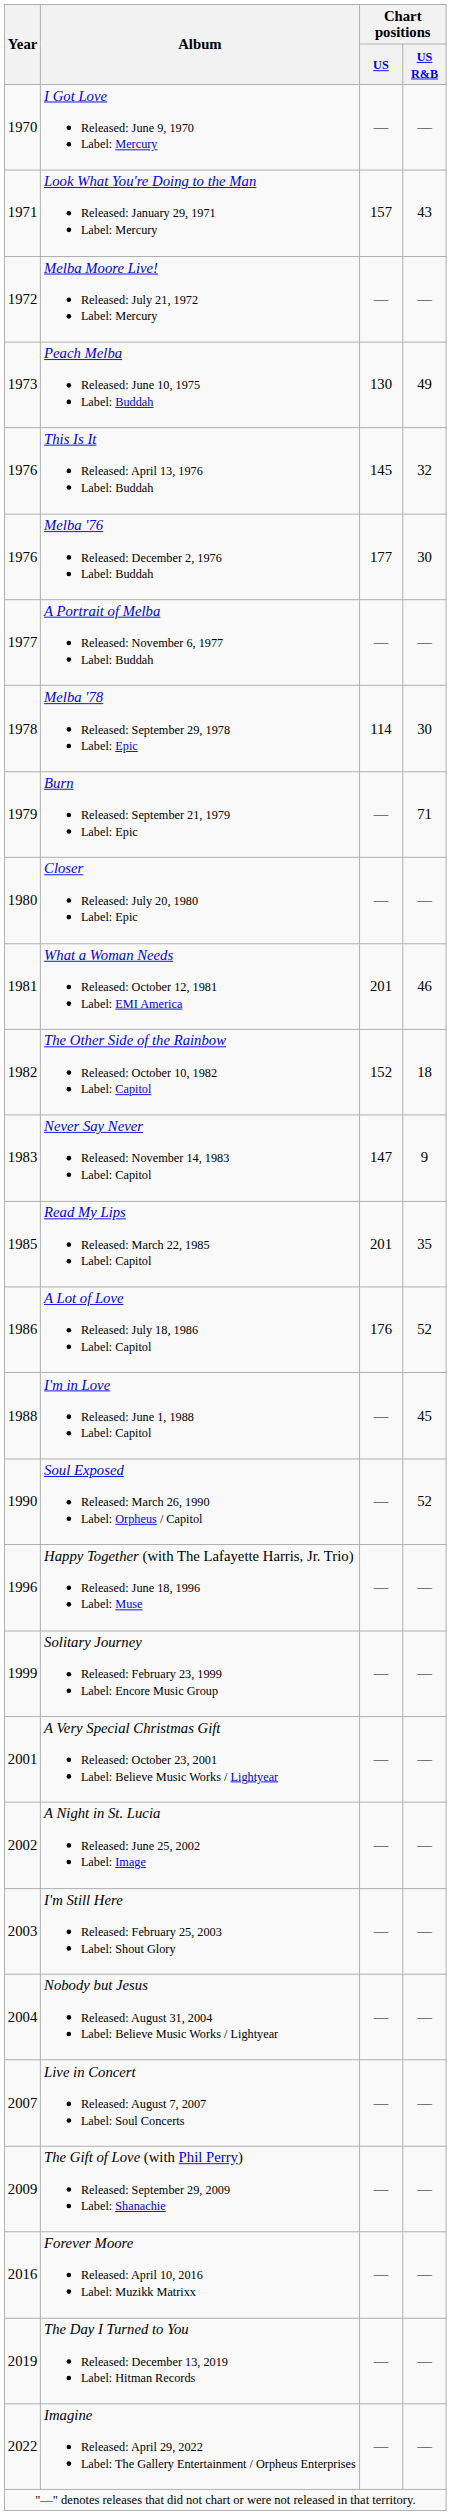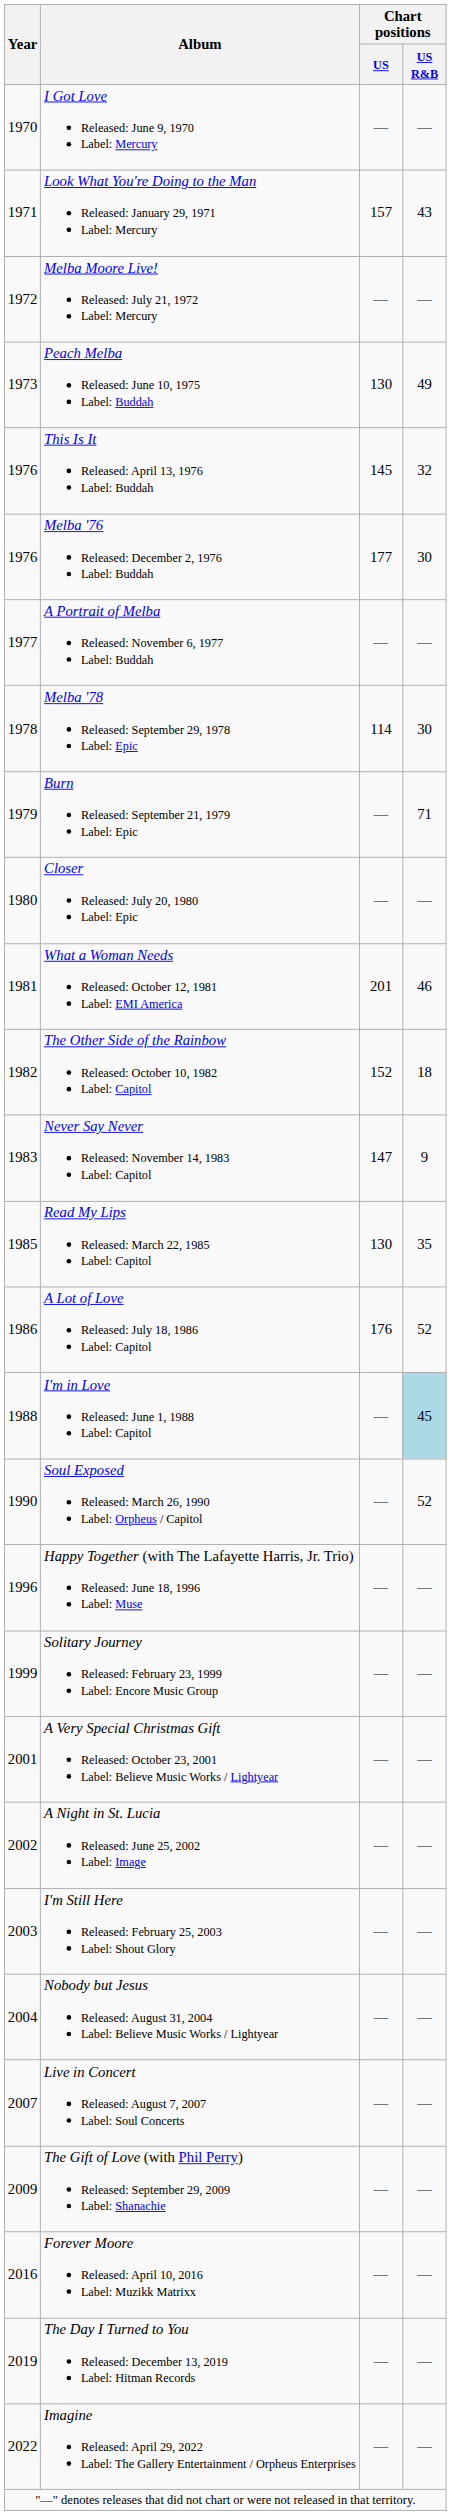Read My Lips Released: March 22, 1985 Label: Capitol | Chart positions / US: 201 -> 130
I'm in Love Released: June 1, 1988 Label: Capitol | Chart positions / US R&B: no background -> lightblue background
